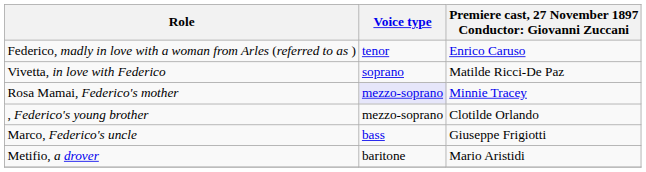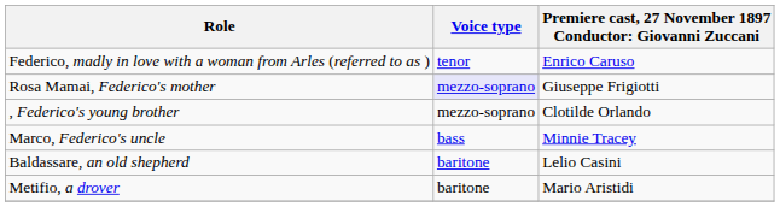- row: Vivetta, in love with Federico | soprano | Matilde Ricci-De Paz
Rosa Mamai, Federico's mother | column 3: Minnie Tracey -> Giuseppe Frigiotti
Marco, Federico's uncle | column 3: Giuseppe Frigiotti -> Minnie Tracey
+ row: Baldassare, an old shepherd | baritone | Lelio Casini
